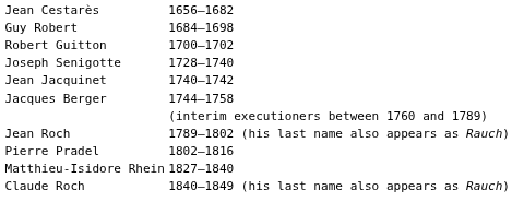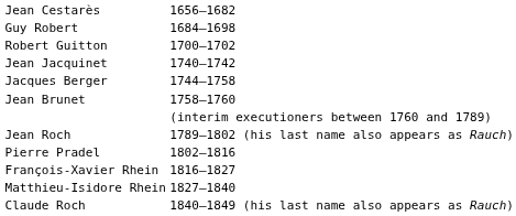- row: Joseph Senigotte | 1728–1740
+ row: Jean Brunet | 1758–1760
+ row: François-Xavier Rhein | 1816–1827
